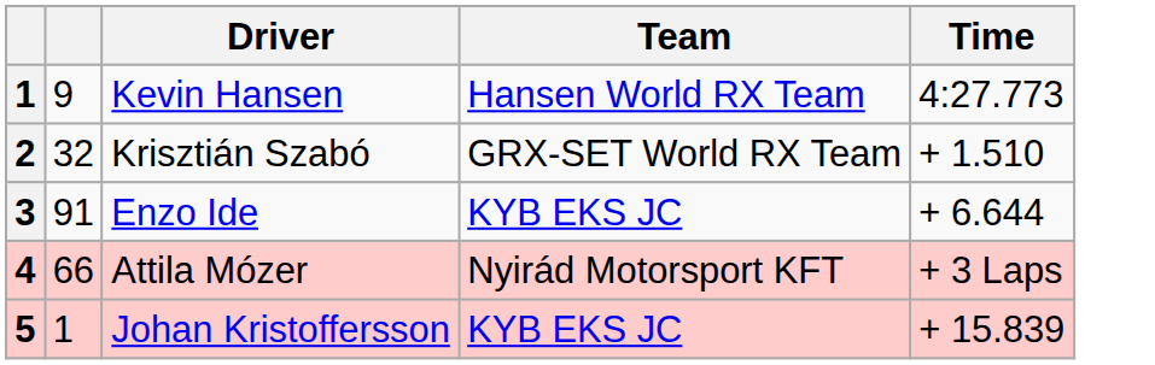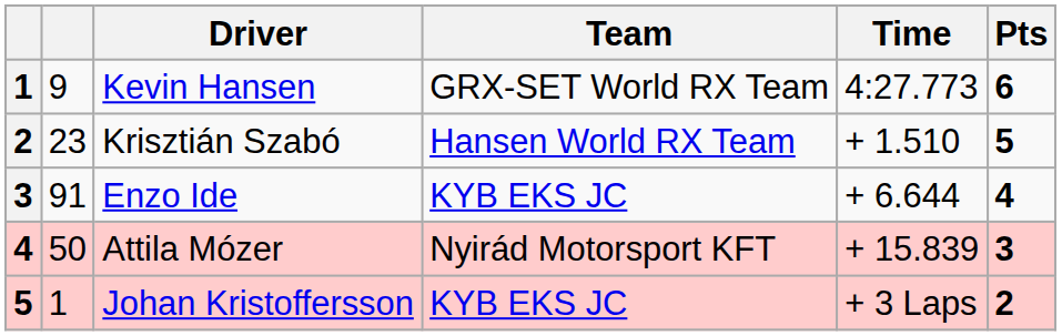+ column: Pts | 6 | 5 | 4 | 3 | 2
Kevin Hansen | Team: Hansen World RX Team -> GRX-SET World RX Team
Krisztián Szabó | column 2: 32 -> 23
Krisztián Szabó | Team: GRX-SET World RX Team -> Hansen World RX Team
Attila Mózer | column 2: 66 -> 50
Attila Mózer | Time: + 3 Laps -> + 15.839
Johan Kristoffersson | Time: + 15.839 -> + 3 Laps
